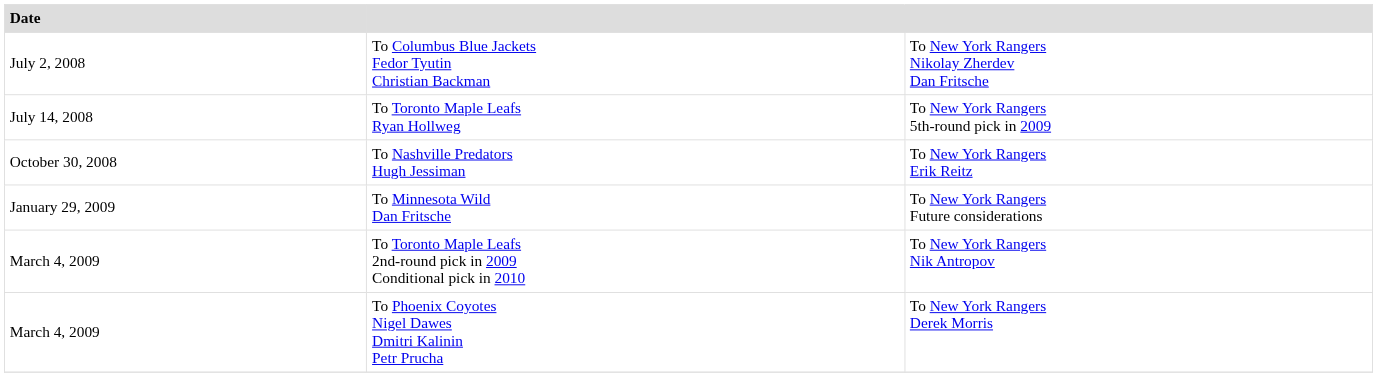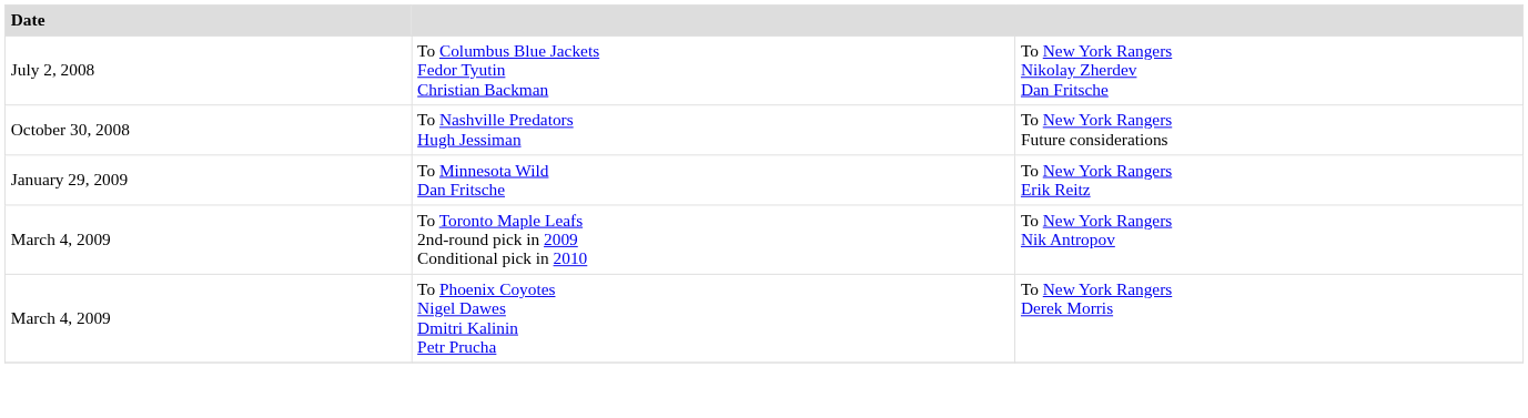- row: July 14, 2008 | To Toronto Maple Leafs Ryan Hollweg | To New York Rangers 5th-round pick in 2009
To Nashville Predators Hugh Jessiman | column 3: To New York Rangers Erik Reitz -> To New York Rangers Future considerations
To Minnesota Wild Dan Fritsche | column 3: To New York Rangers Future considerations -> To New York Rangers Erik Reitz
